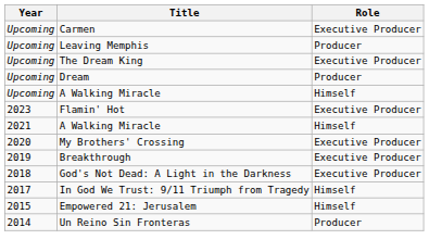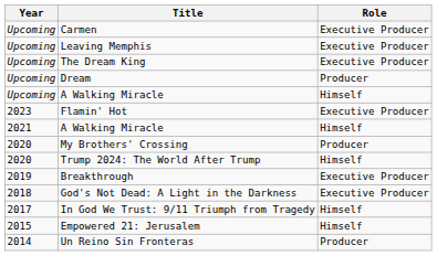Leaving Memphis | Role: Producer -> Executive Producer
My Brothers' Crossing | Role: Executive Producer -> Producer
+ row: 2020 | Trump 2024: The World After Trump | Himself
